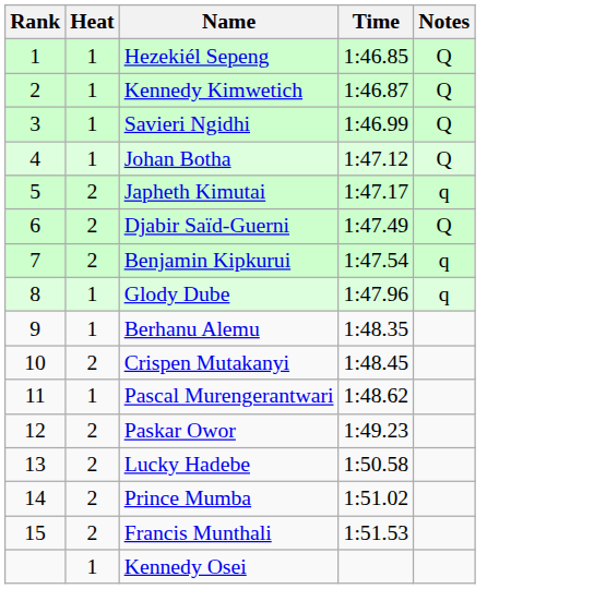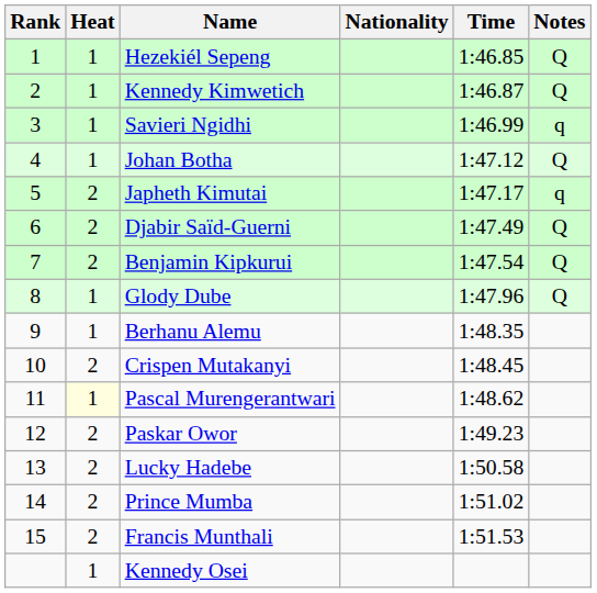+ column: Nationality
Savieri Ngidhi | Notes: Q -> q
Benjamin Kipkurui | Notes: q -> Q
Glody Dube | Notes: q -> Q
Pascal Murengerantwari | Heat: no background -> lightyellow background
